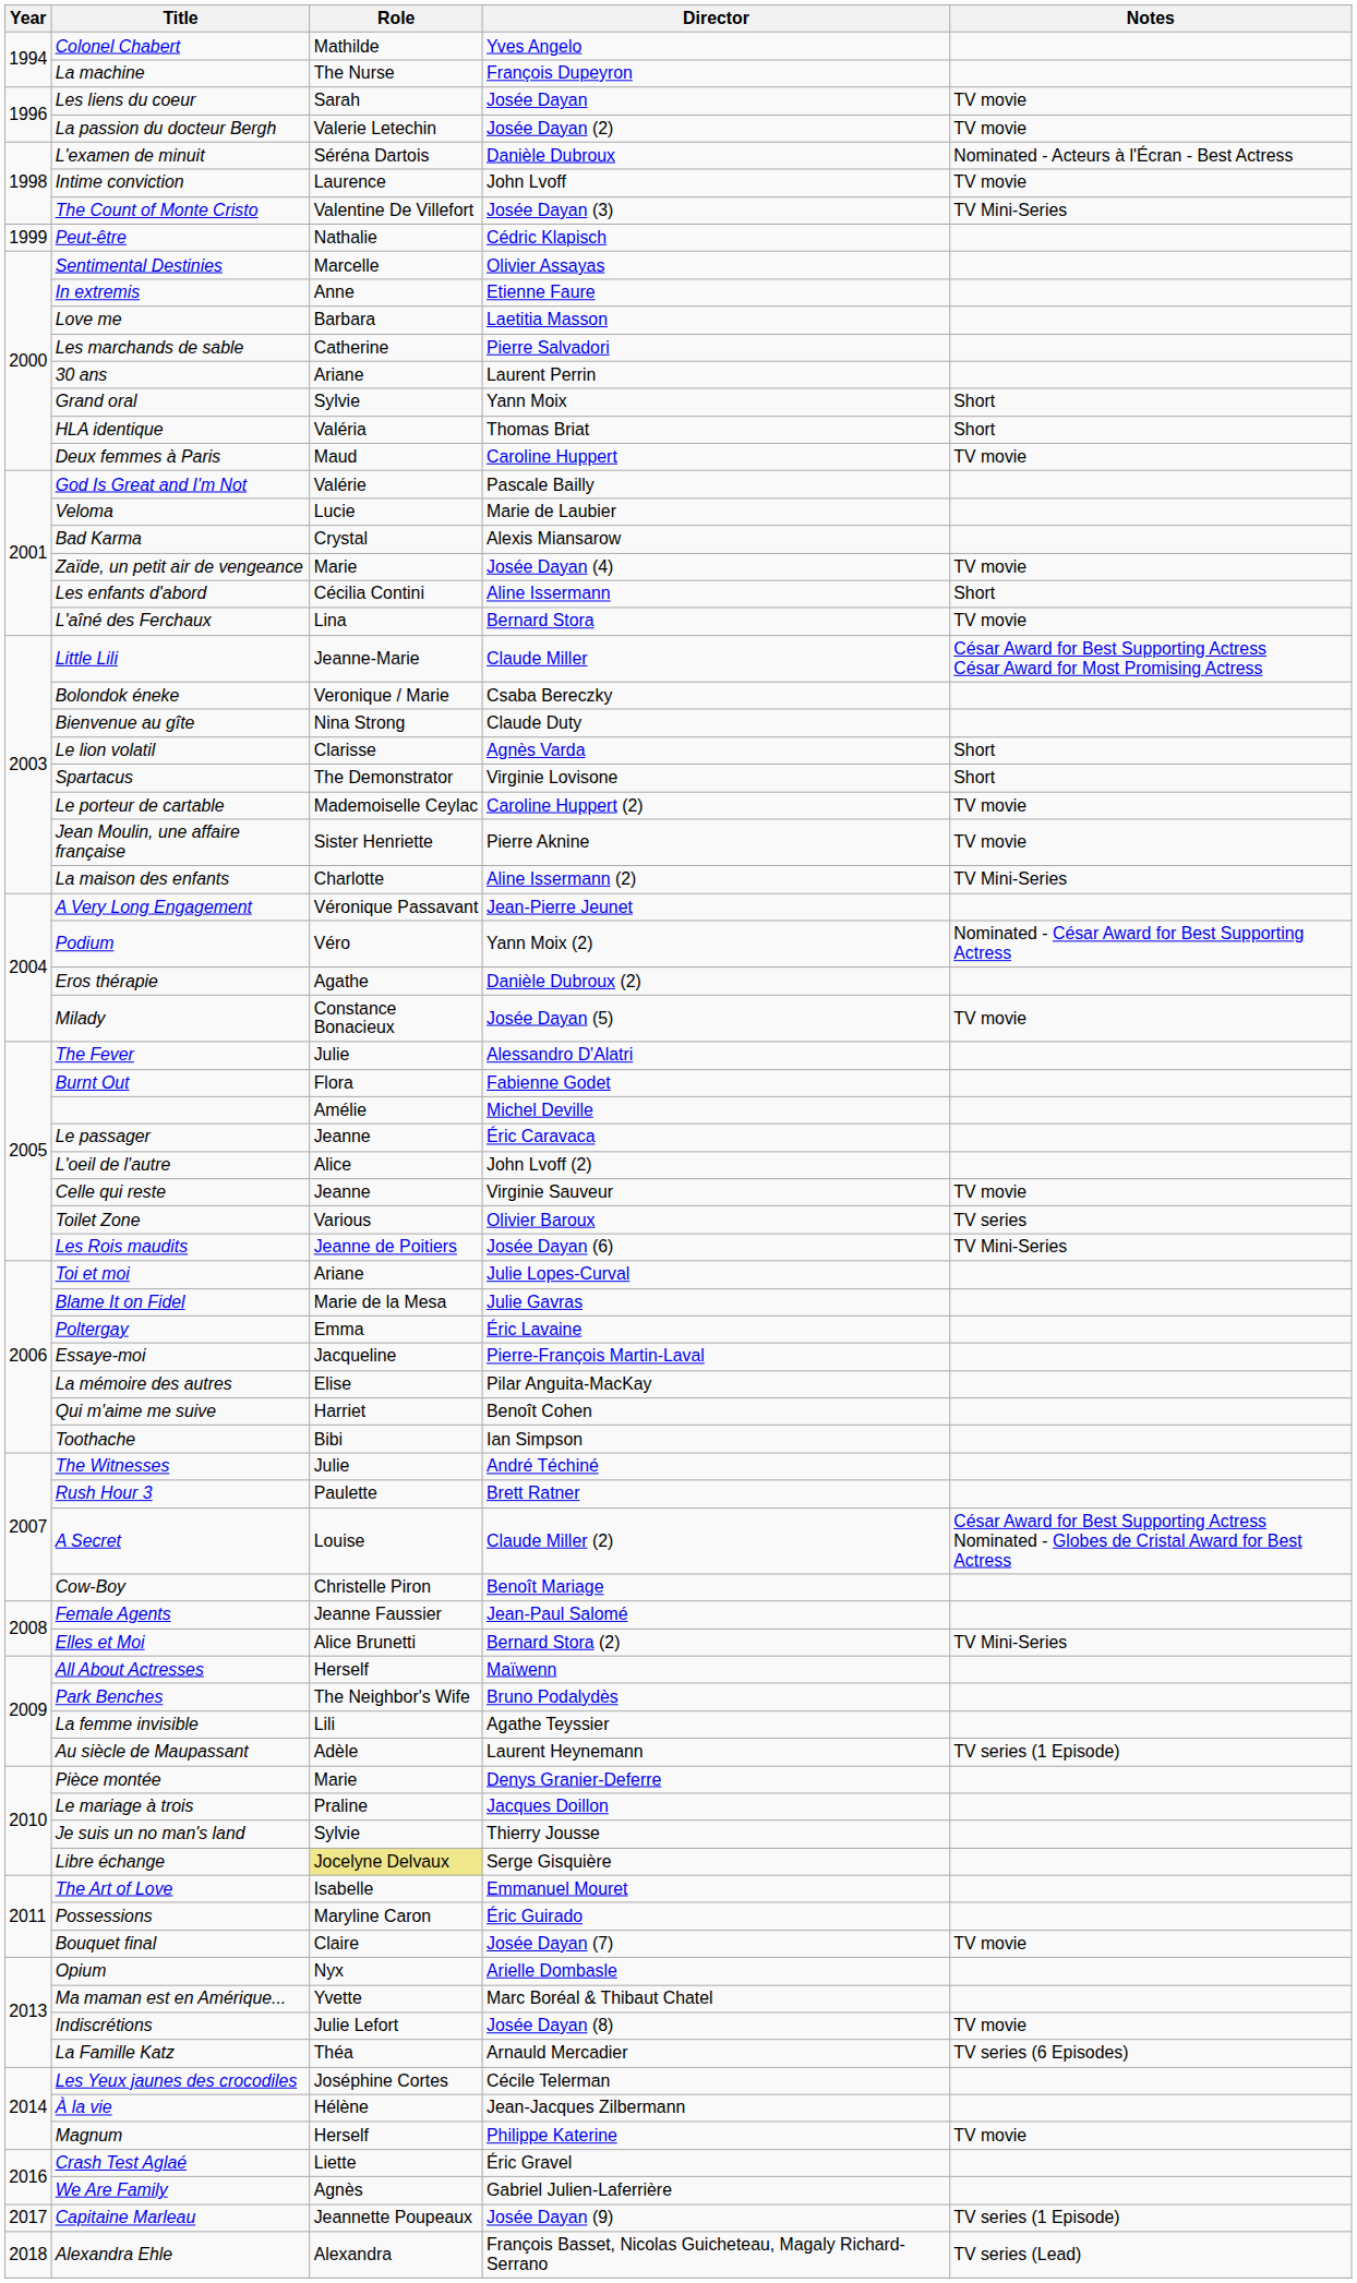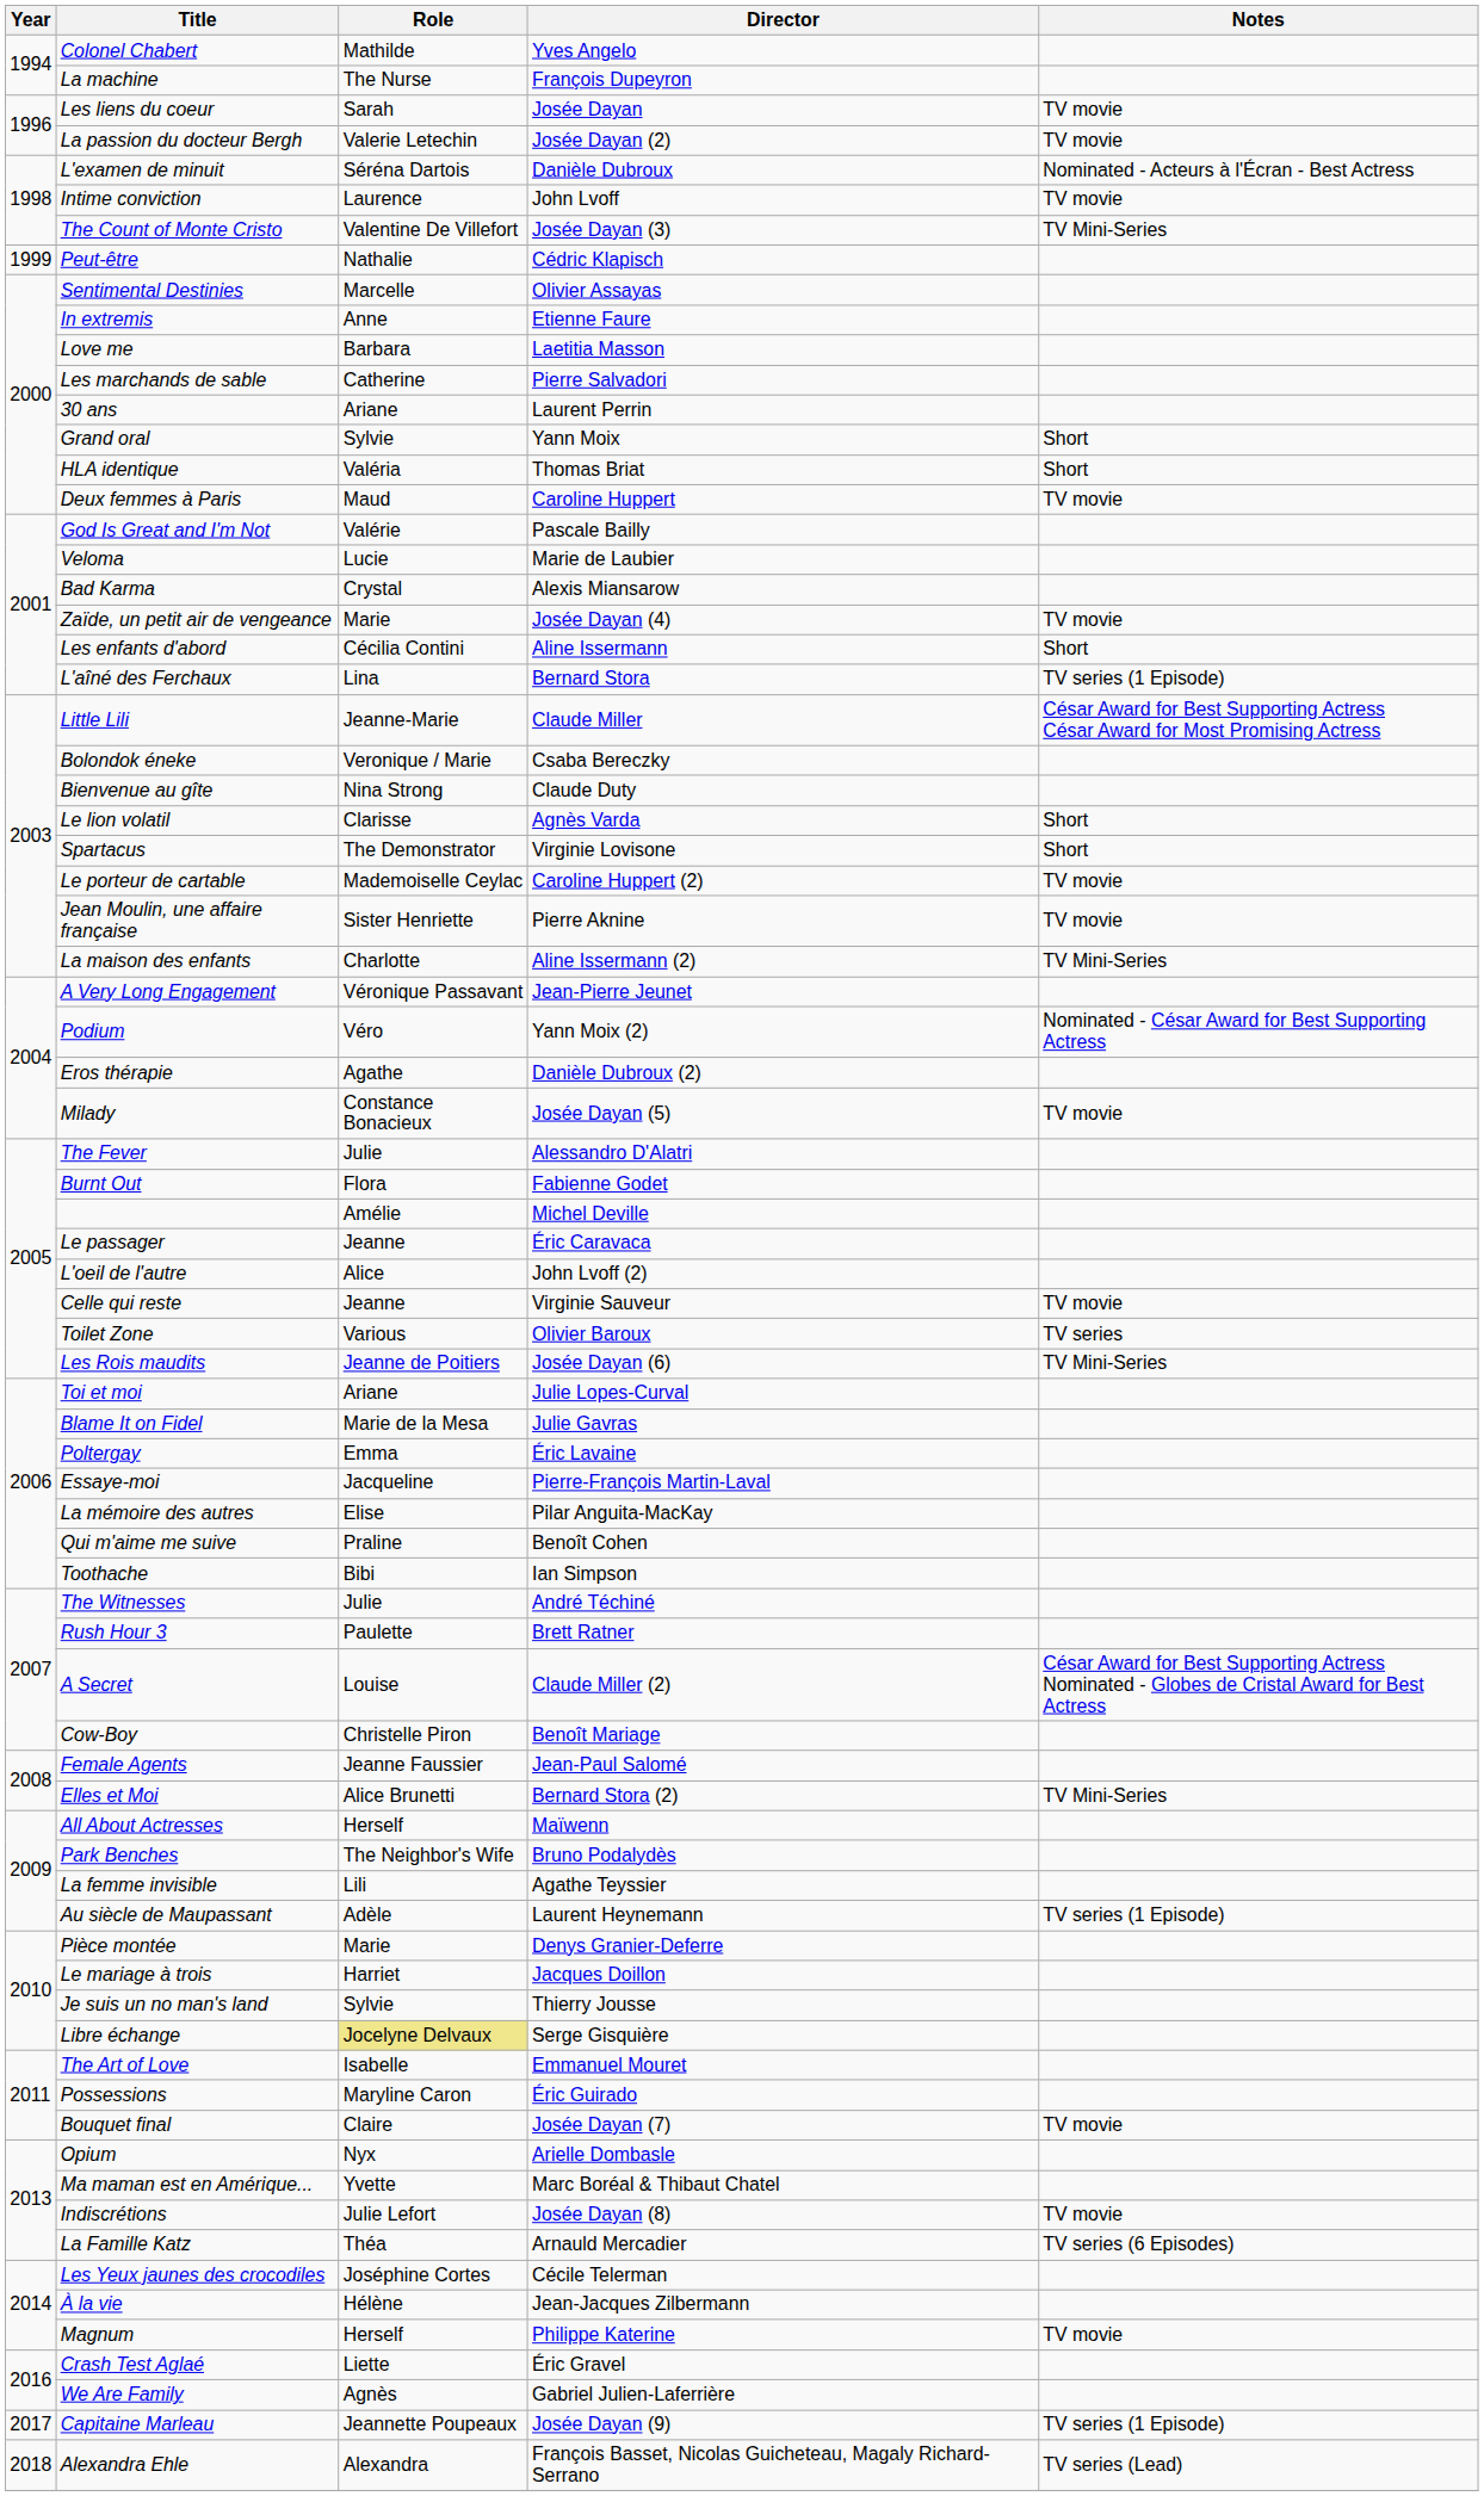L'aîné des Ferchaux | Notes: TV movie -> TV series (1 Episode)
Qui m'aime me suive | Role: Harriet -> Praline
Le mariage à trois | Role: Praline -> Harriet
